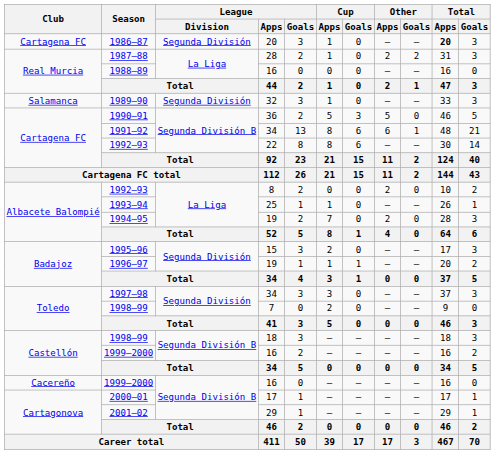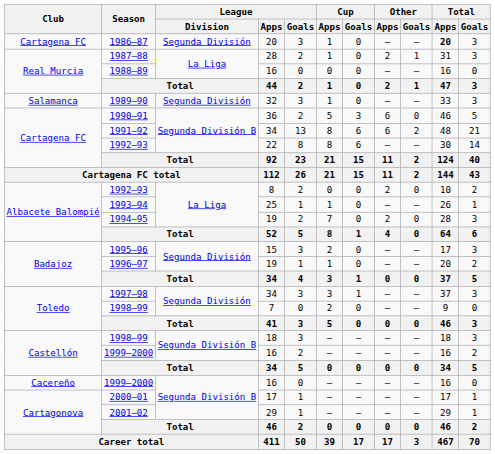1987–88 | Other / Goals: 2 -> 1
1990–91 | Other / Apps: 5 -> 6
1991–92 | Other / Goals: 1 -> 2
1996–97 | Cup / Goals: 1 -> 0
1997–98 | Cup / Goals: 0 -> 1
